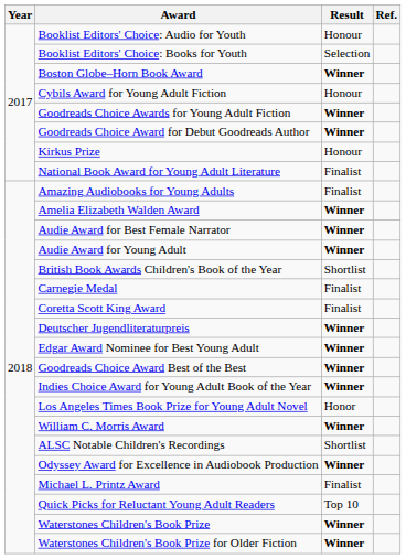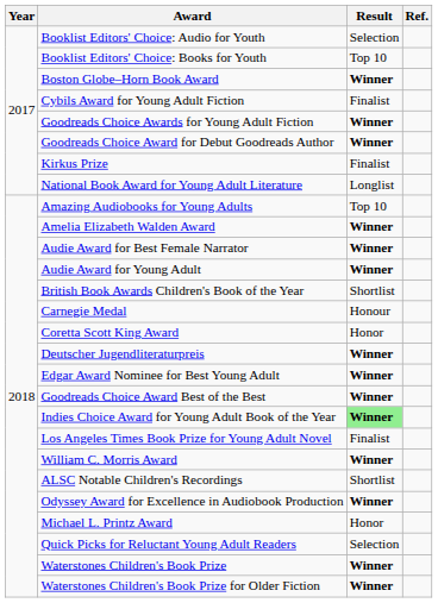Booklist Editors' Choice: Audio for Youth | Result: Honour -> Selection
Booklist Editors' Choice: Books for Youth | Result: Selection -> Top 10
Cybils Award for Young Adult Fiction | Result: Honour -> Finalist
Kirkus Prize | Result: Honour -> Finalist
National Book Award for Young Adult Literature | Result: Finalist -> Longlist
Amazing Audiobooks for Young Adults | Result: Finalist -> Top 10
Carnegie Medal | Result: Finalist -> Honour
Coretta Scott King Award | Result: Finalist -> Honor
Indies Choice Award for Young Adult Book of the Year | Result: no background -> lightgreen background
Los Angeles Times Book Prize for Young Adult Novel | Result: Honor -> Finalist
Michael L. Printz Award | Result: Finalist -> Honor
Quick Picks for Reluctant Young Adult Readers | Result: Top 10 -> Selection
